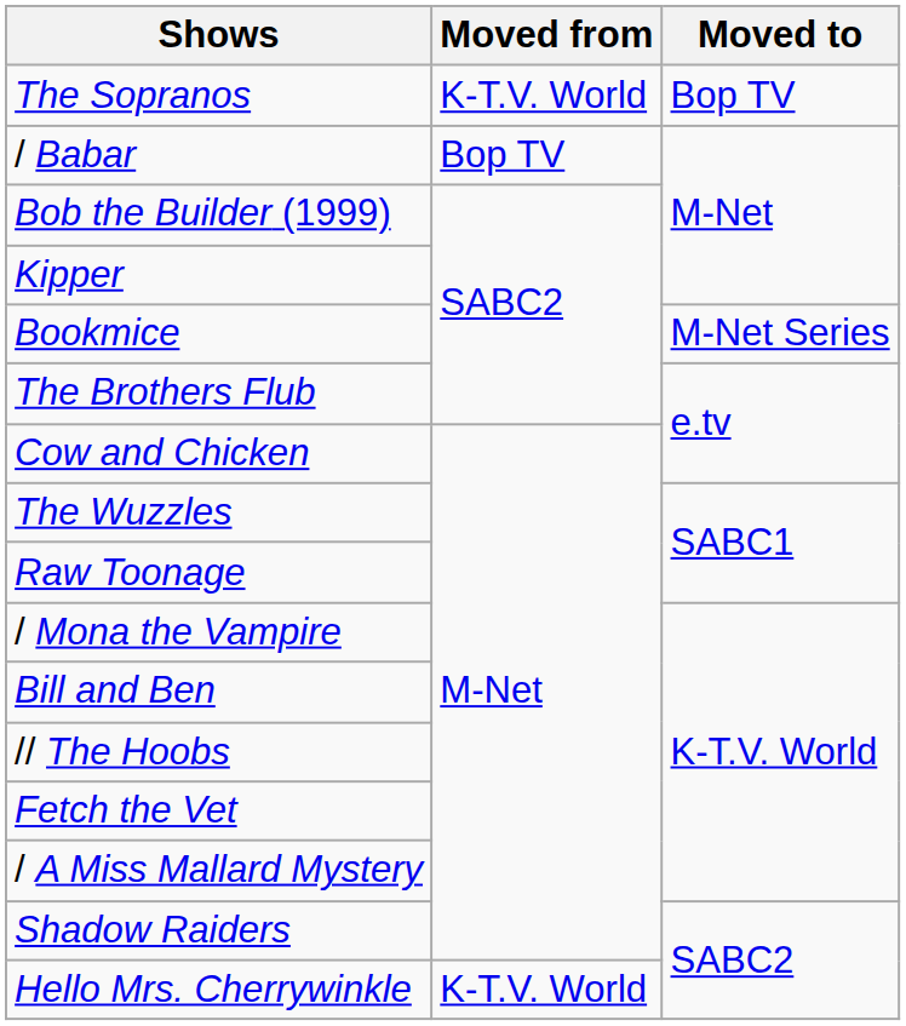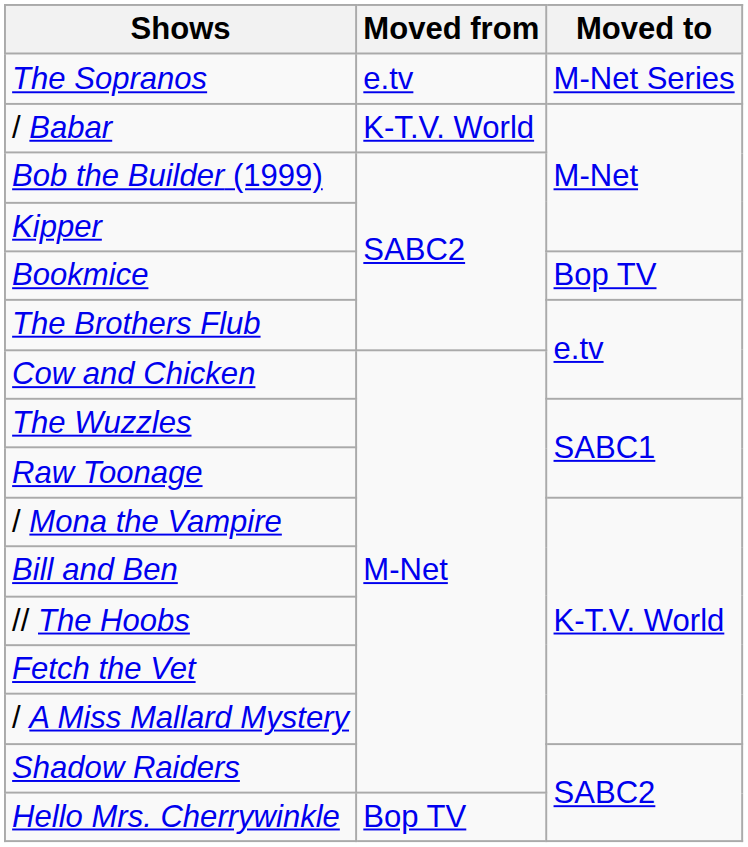The Sopranos | Moved from: K-T.V. World -> e.tv
The Sopranos | Moved to: Bop TV -> M-Net Series
/ Babar | Moved from: Bop TV -> K-T.V. World
Bookmice | Moved to: M-Net Series -> Bop TV
Hello Mrs. Cherrywinkle | Moved from: K-T.V. World -> Bop TV
